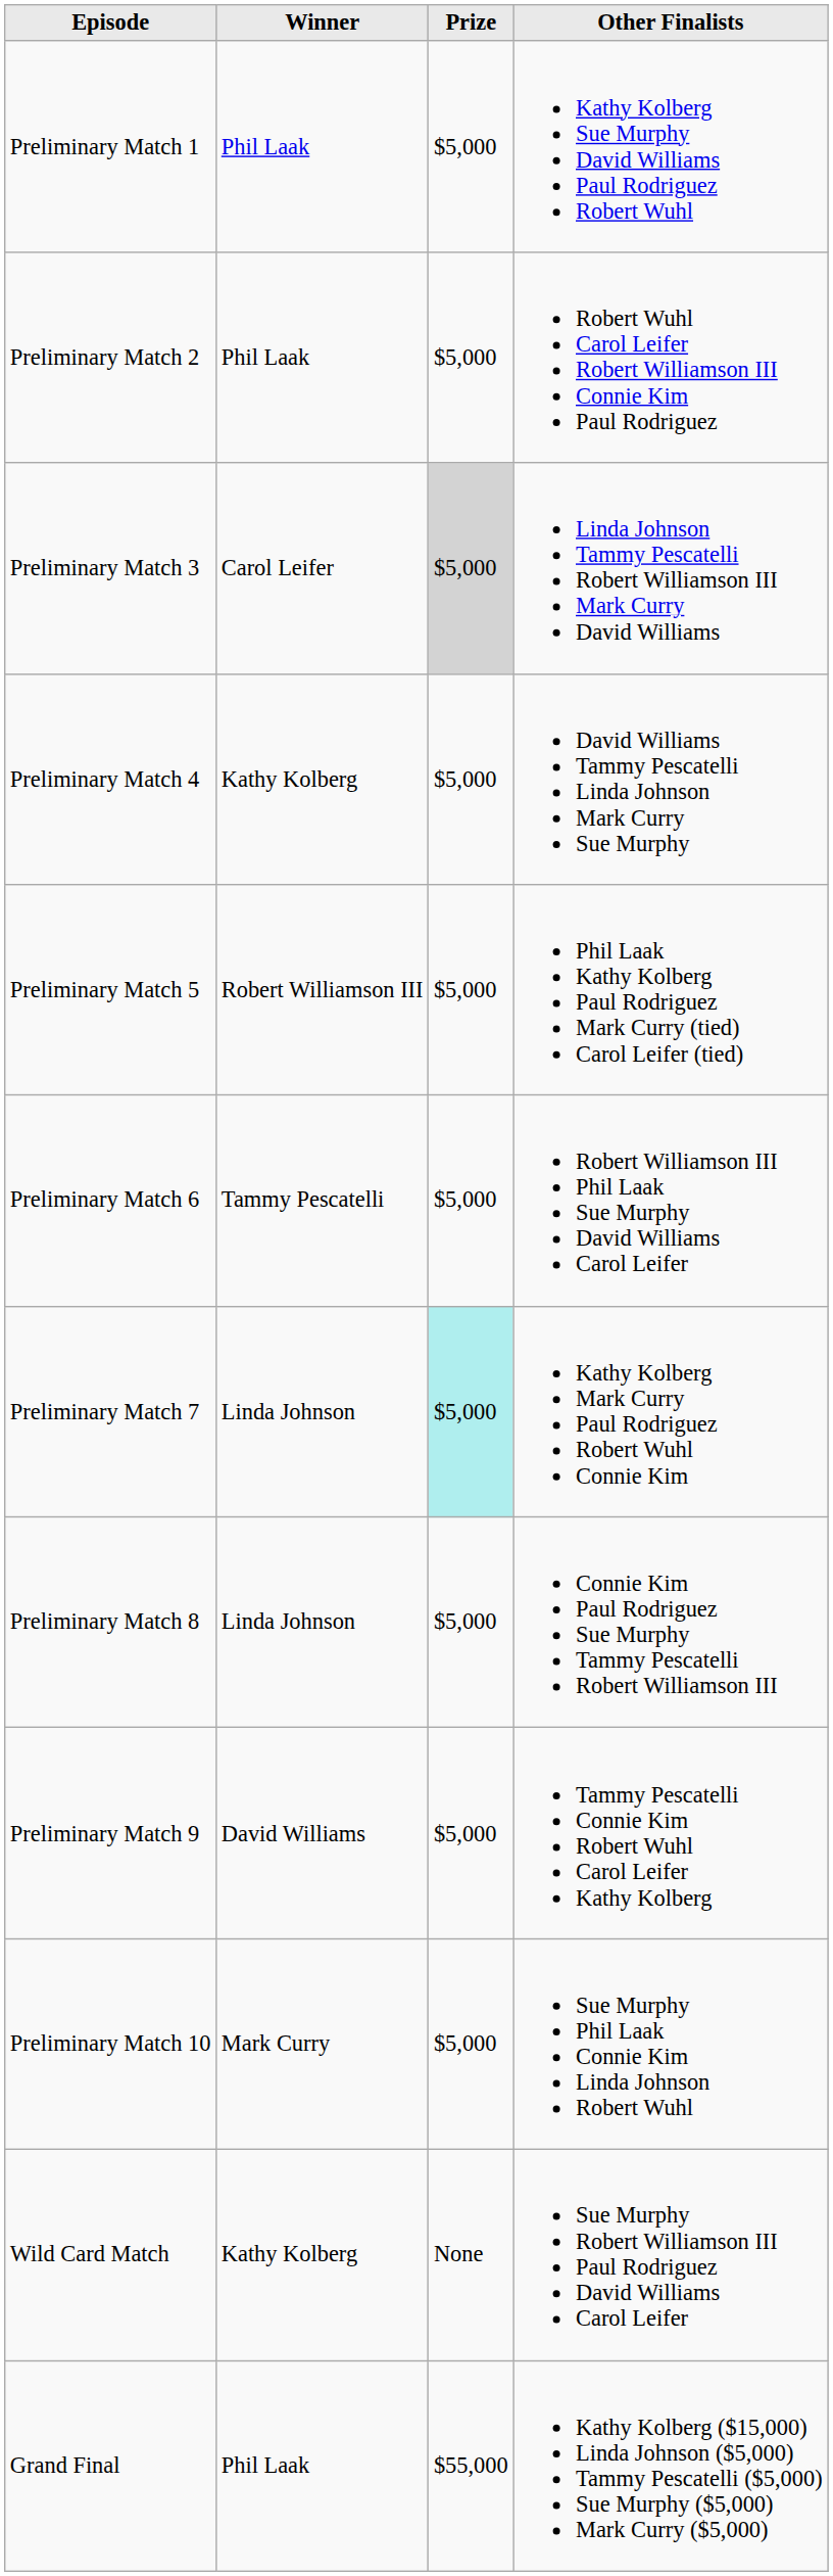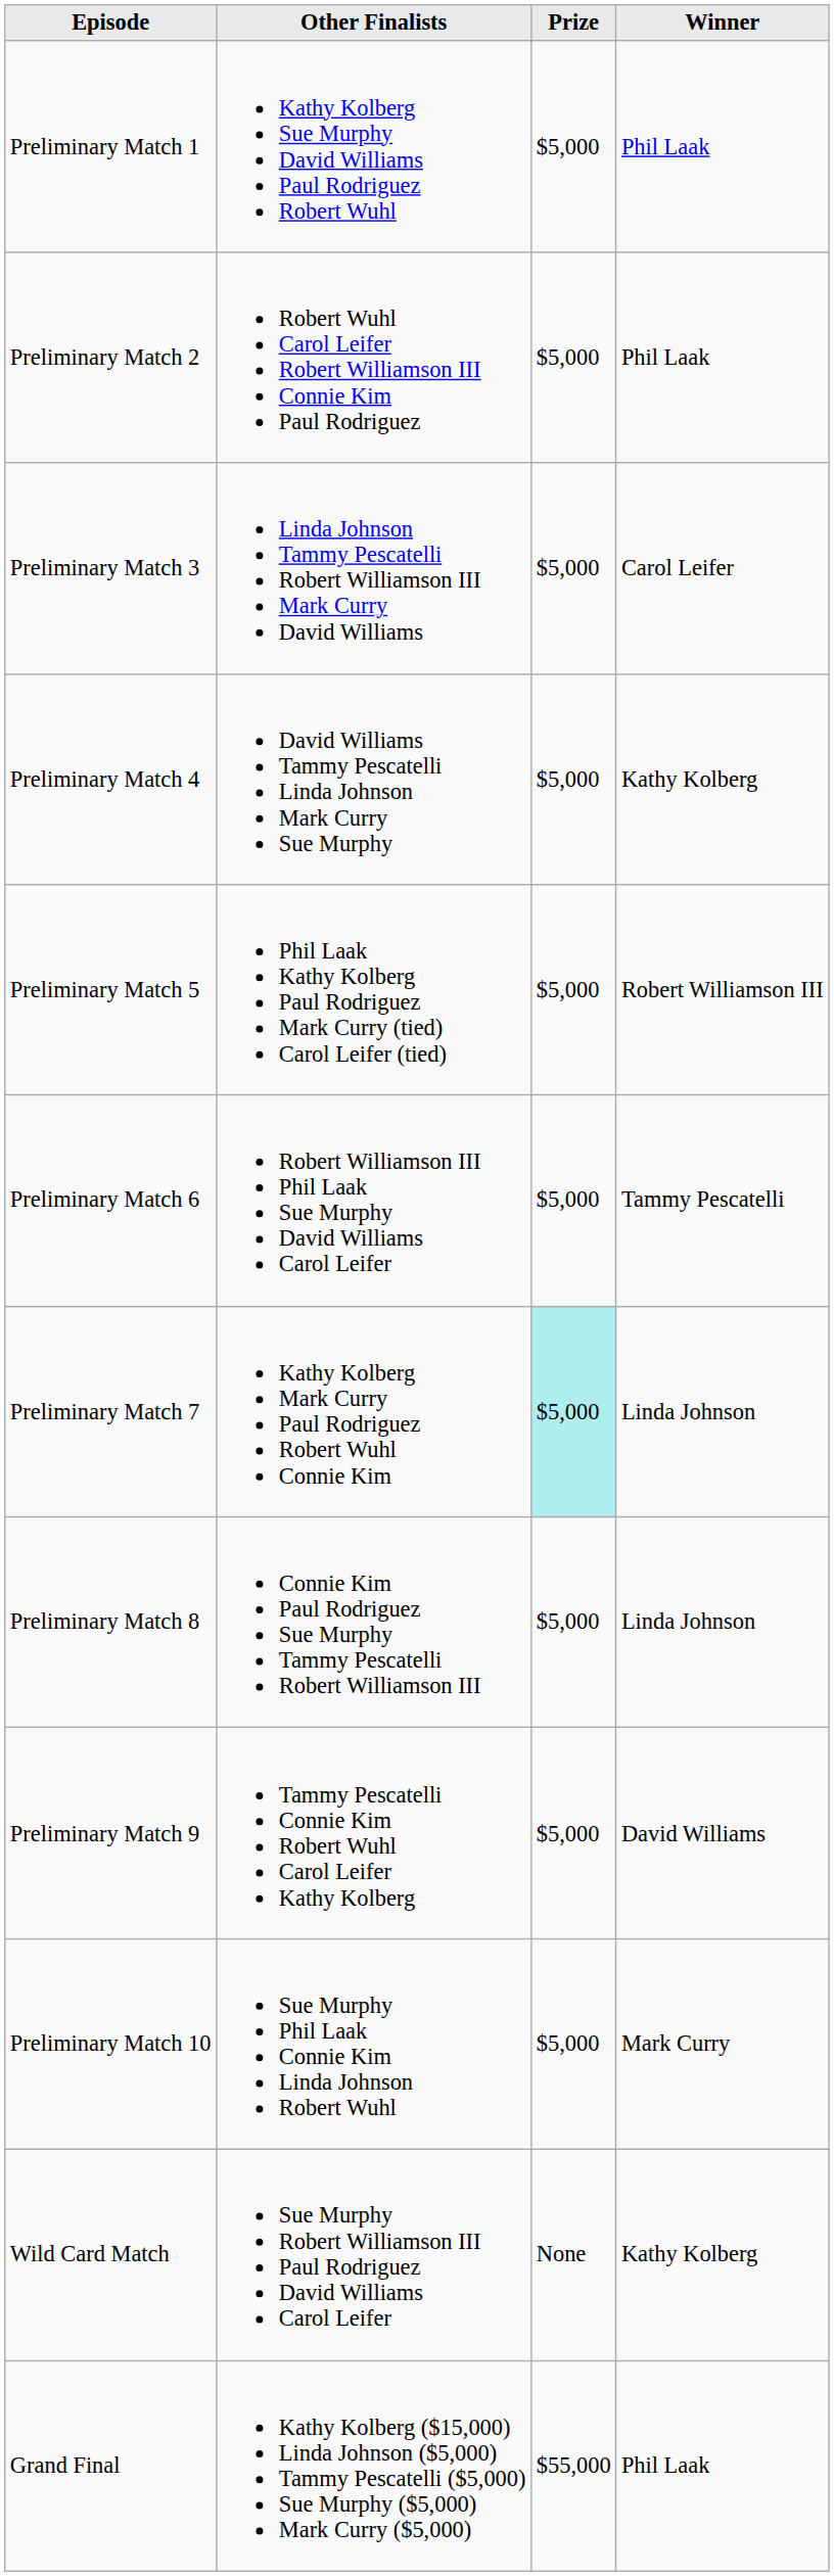columns swapped: Winner <-> Other Finalists
Preliminary Match 3 | Prize: lightgrey background -> no background
